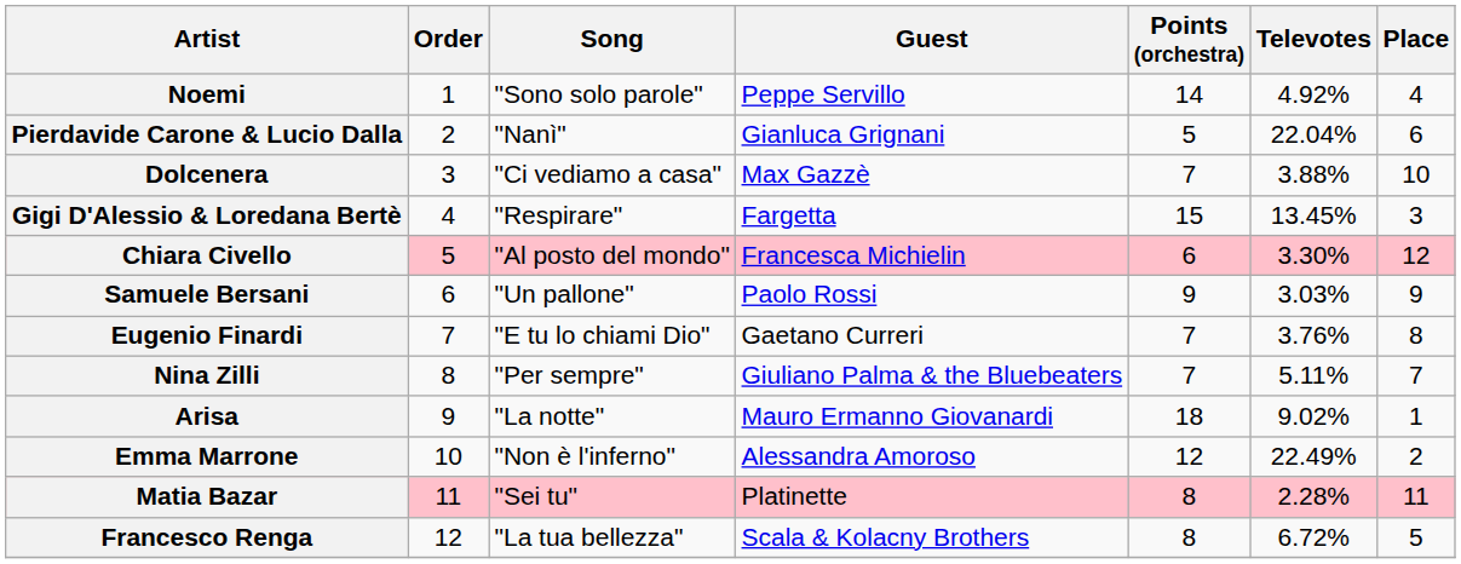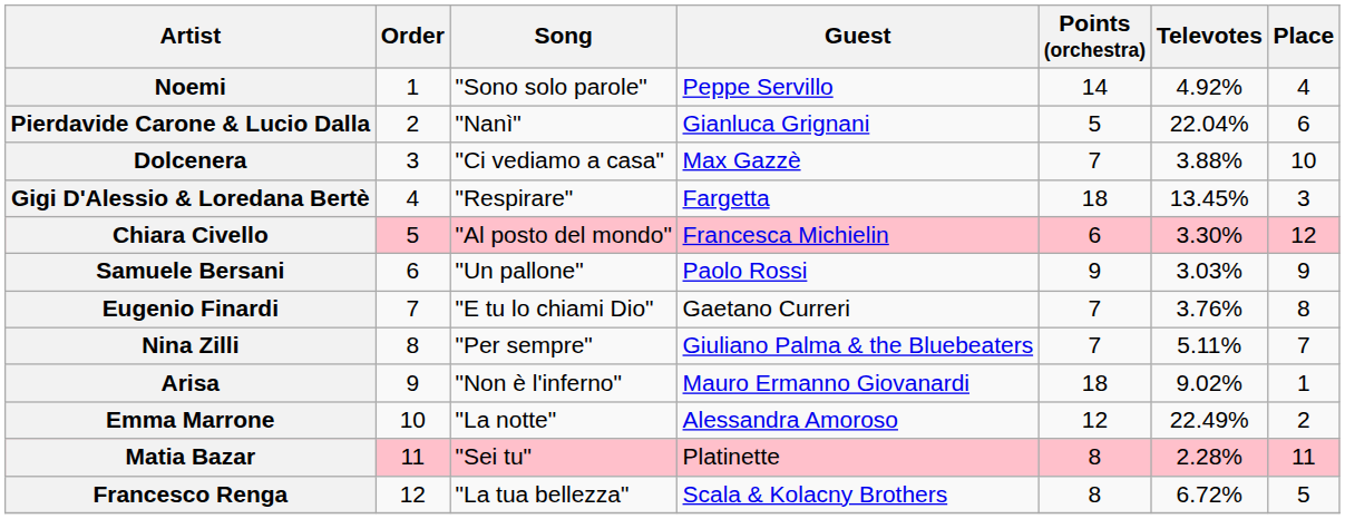Gigi D'Alessio & Loredana Bertè | Points (orchestra): 15 -> 18
Arisa | Song: "La notte" -> "Non è l'inferno"
Emma Marrone | Song: "Non è l'inferno" -> "La notte"
